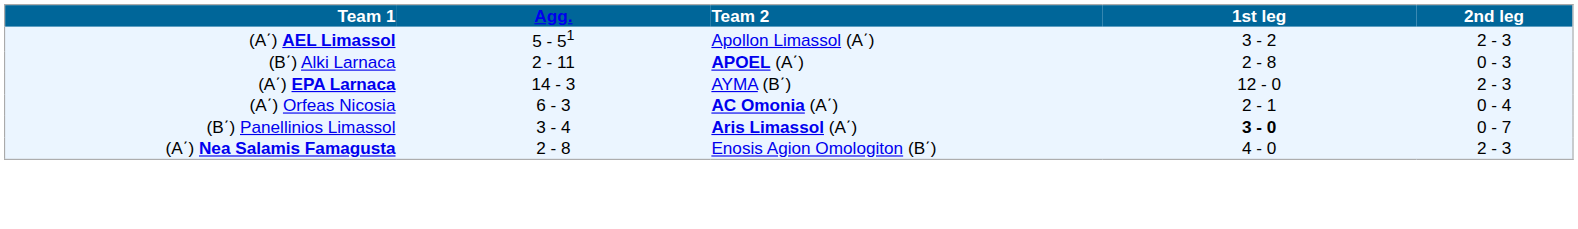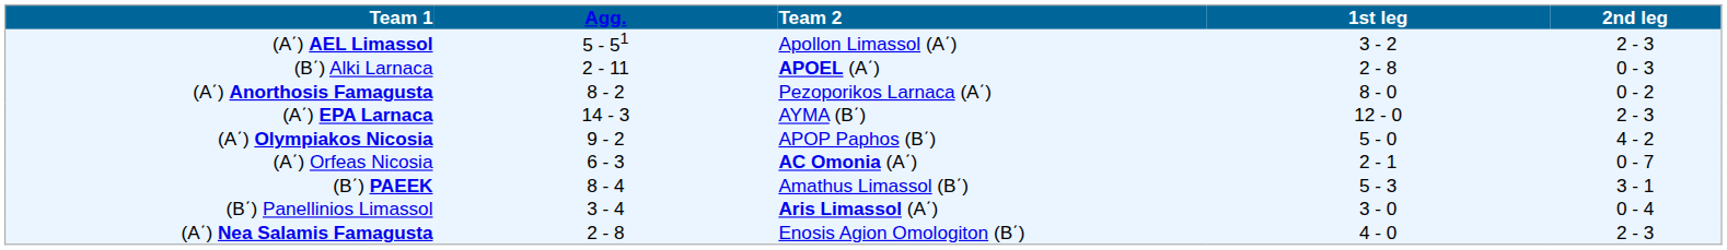+ row: (A΄) Anorthosis Famagusta | 8 - 2 | Pezoporikos Larnaca (A΄) | 8 - 0 | 0 - 2
+ row: (A΄) Olympiakos Nicosia | 9 - 2 | APOP Paphos (B΄) | 5 - 0 | 4 - 2
(A΄) Orfeas Nicosia | 2nd leg: 0 - 4 -> 0 - 7
+ row: (B΄) PAEEK | 8 - 4 | Amathus Limassol (B΄) | 5 - 3 | 3 - 1
(B΄) Panellinios Limassol | 1st leg: bold -> normal
(B΄) Panellinios Limassol | 2nd leg: 0 - 7 -> 0 - 4
